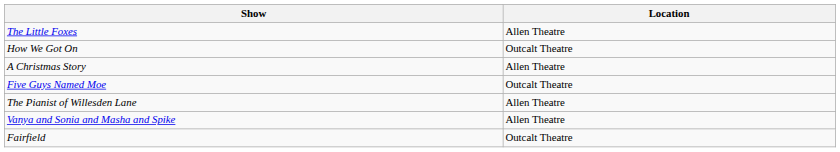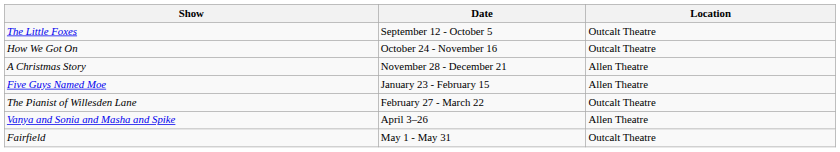+ column: Date | September 12 - October 5 | October 24 - November 16 | November 28 - December 21 | January 23 - February 15 | February 27 - March 22 | April 3–26 | May 1 - May 31
The Little Foxes | Location: Allen Theatre -> Outcalt Theatre
Five Guys Named Moe | Location: Outcalt Theatre -> Allen Theatre
The Pianist of Willesden Lane | Location: Allen Theatre -> Outcalt Theatre
